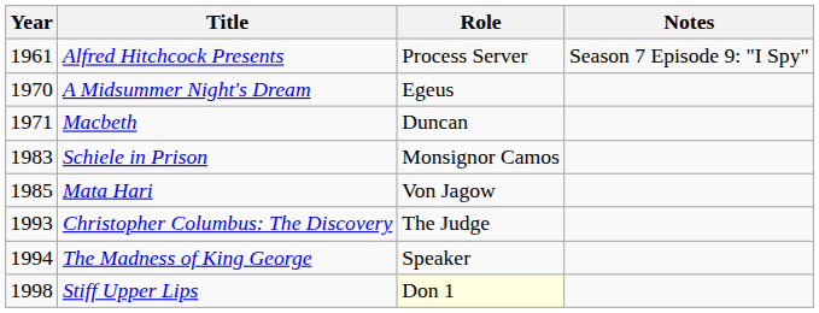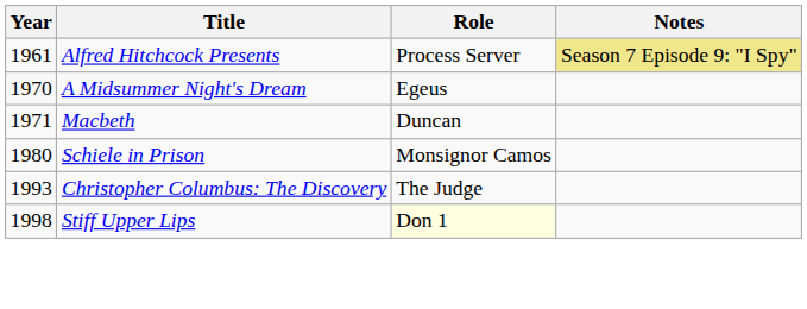Alfred Hitchcock Presents | Notes: no background -> khaki background
Schiele in Prison | Year: 1983 -> 1980
- row: 1985 | Mata Hari | Von Jagow
- row: 1994 | The Madness of King George | Speaker
